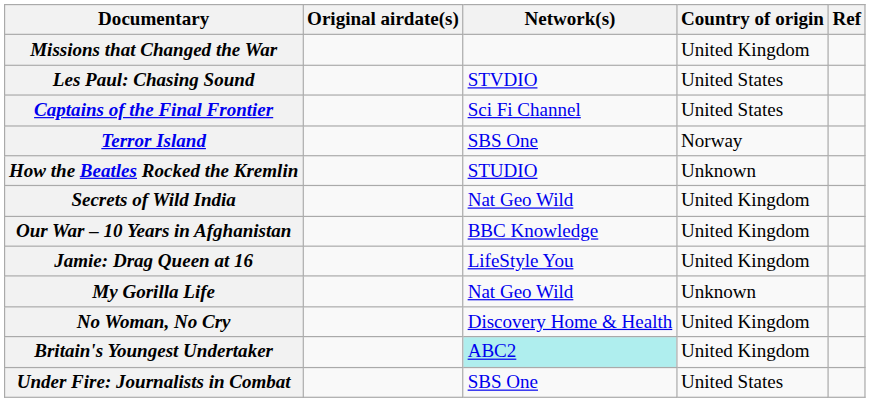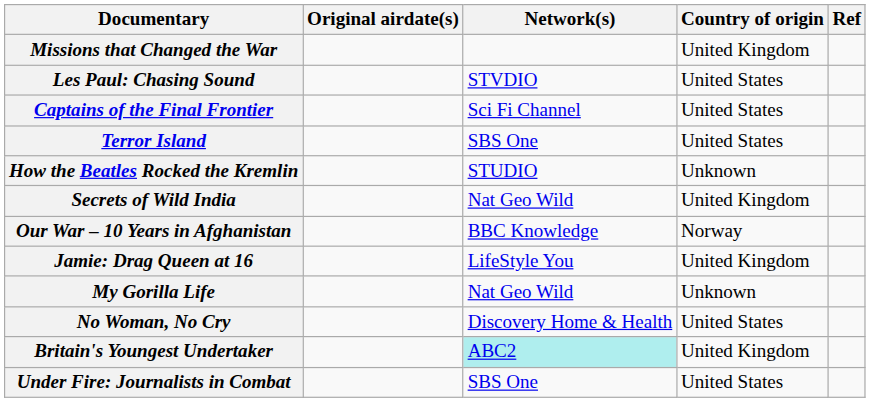Terror Island | Country of origin: Norway -> United States
Our War – 10 Years in Afghanistan | Country of origin: United Kingdom -> Norway
No Woman, No Cry | Country of origin: United Kingdom -> United States
